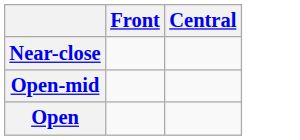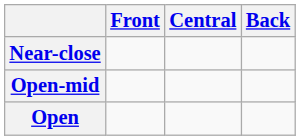+ column: Back
